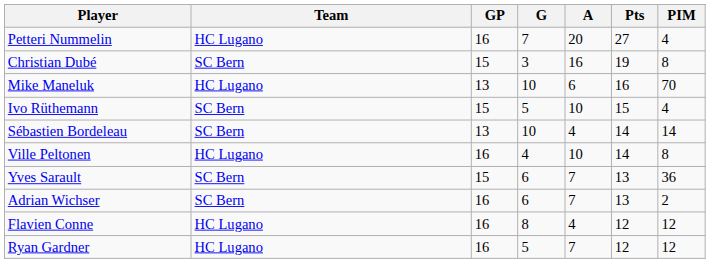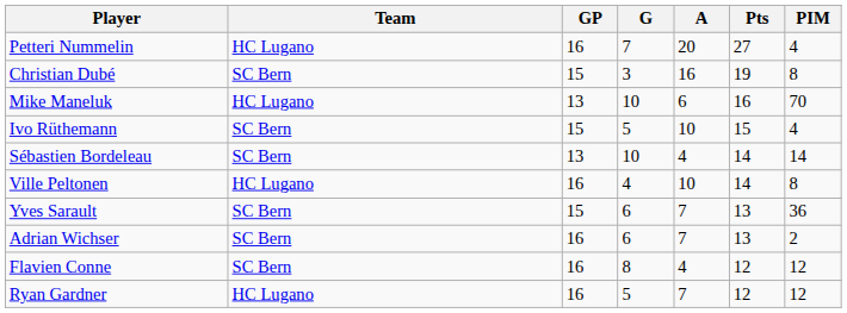Flavien Conne | Team: HC Lugano -> SC Bern
